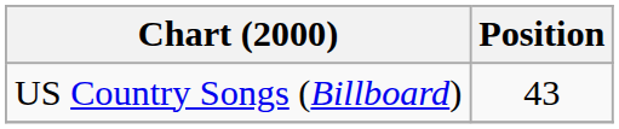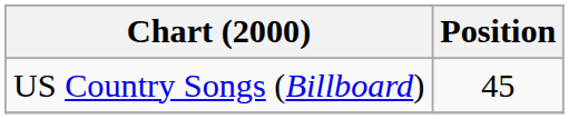US Country Songs (Billboard) | Position: 43 -> 45
